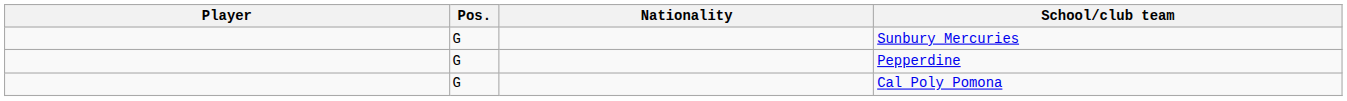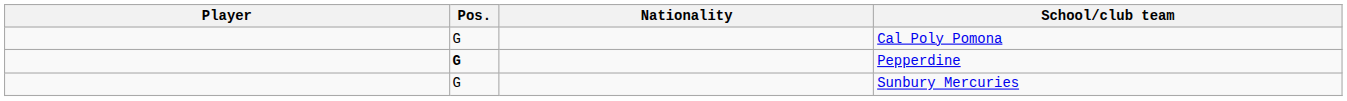rows swapped: Sunbury Mercuries <-> Cal Poly Pomona
Pepperdine | Pos.: normal -> bold
